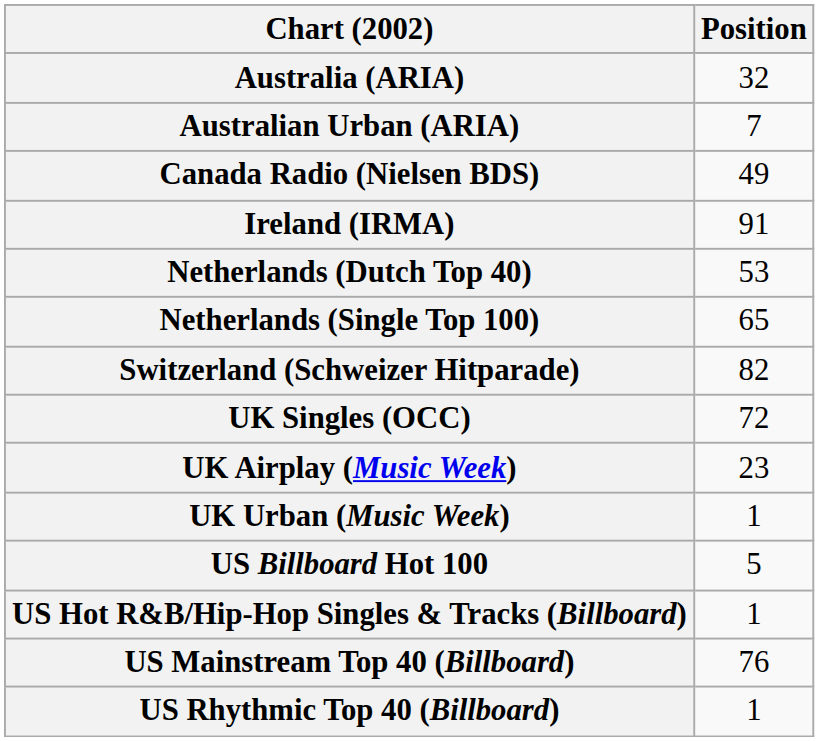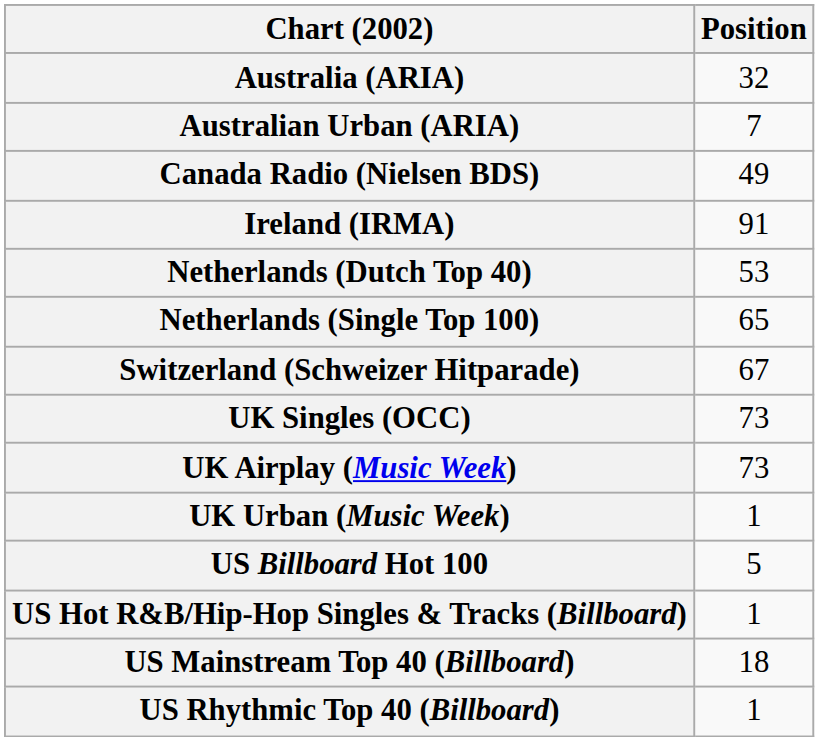Switzerland (Schweizer Hitparade) | Position: 82 -> 67
UK Singles (OCC) | Position: 72 -> 73
UK Airplay (Music Week) | Position: 23 -> 73
US Mainstream Top 40 (Billboard) | Position: 76 -> 18
